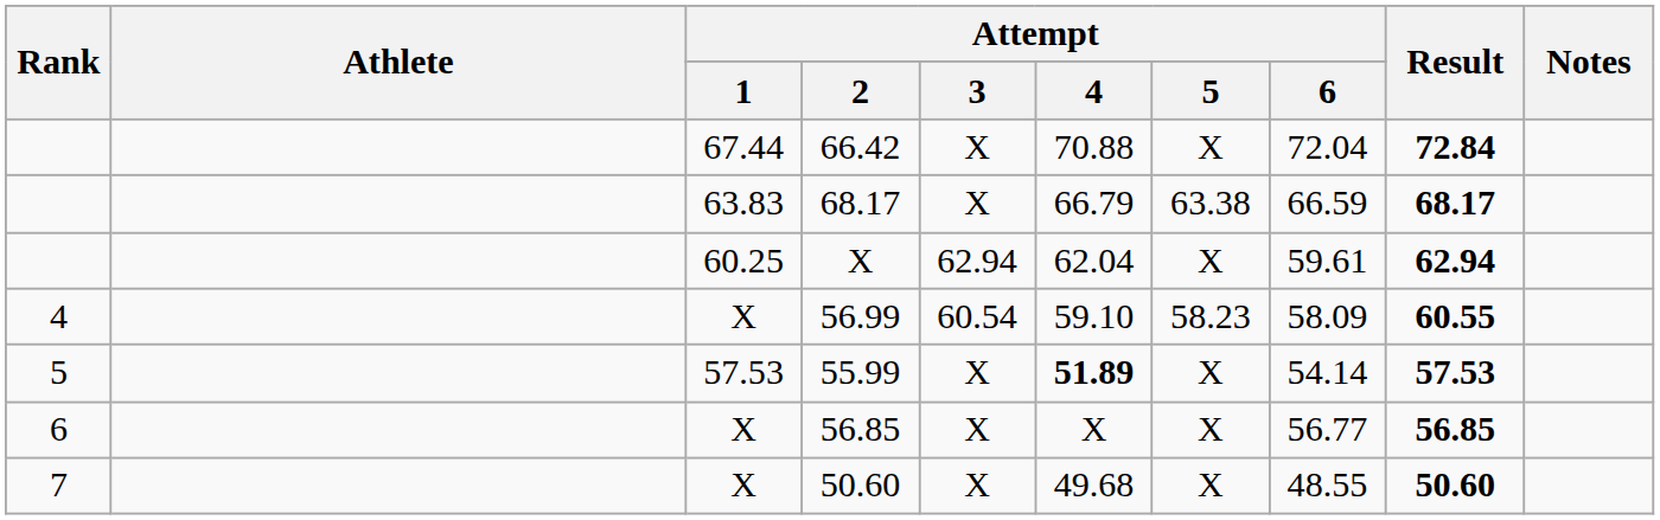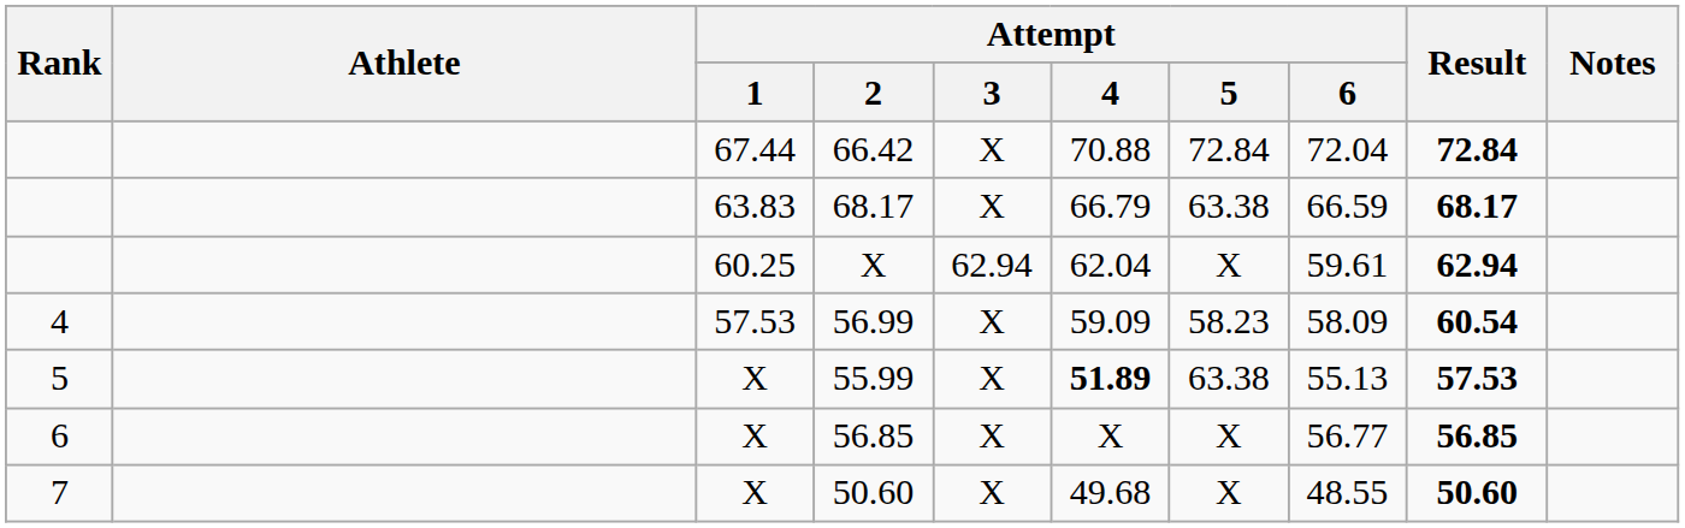66.42 | Attempt / 5: X -> 72.84
56.99 | Attempt / 1: X -> 57.53
56.99 | Attempt / 3: 60.54 -> X
56.99 | Attempt / 4: 59.10 -> 59.09
56.99 | Result: 60.55 -> 60.54
55.99 | Attempt / 1: 57.53 -> X
55.99 | Attempt / 5: X -> 63.38
55.99 | Attempt / 6: 54.14 -> 55.13
